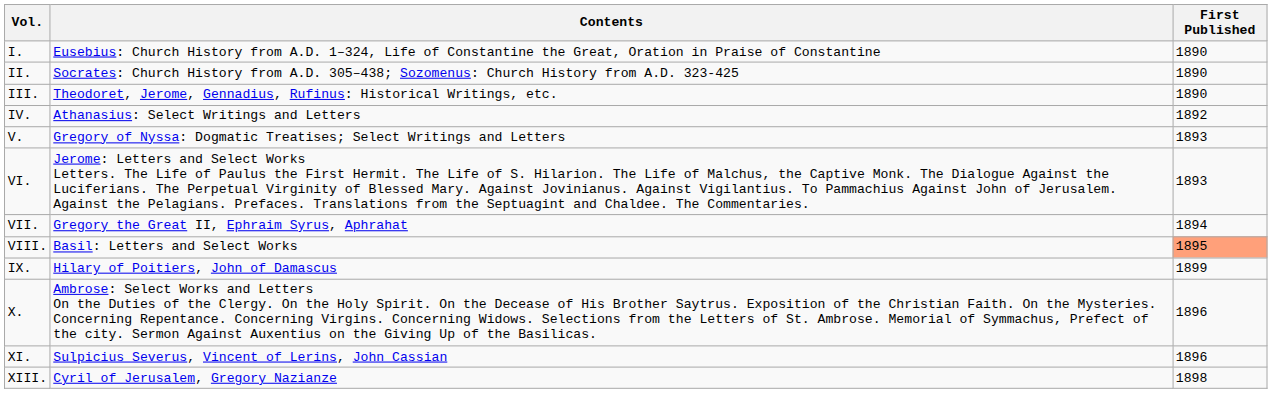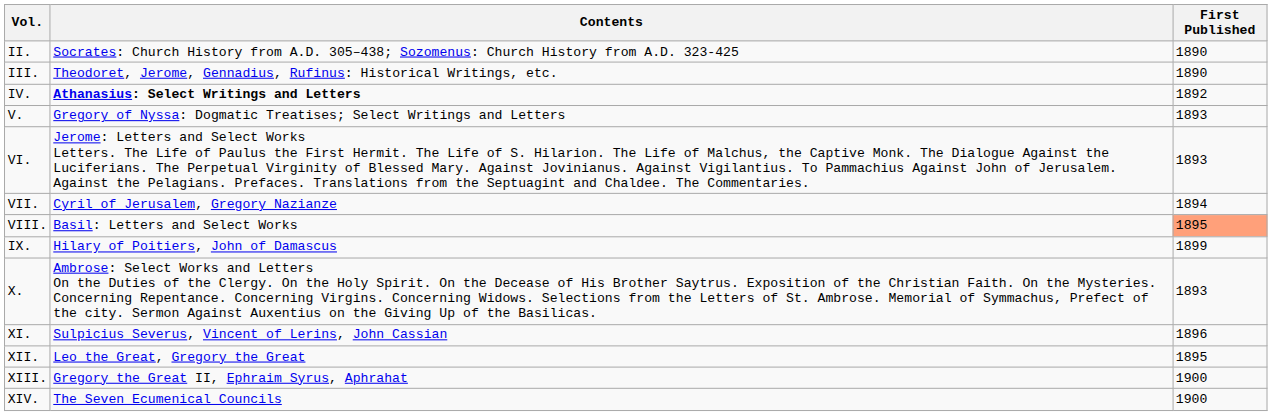- row: I. | Eusebius: Church History from A.D. 1–324, Life of Constantine the Great, Oration in Praise of Constantine | 1890
IV. | Contents: normal -> bold
VII. | Contents: Gregory the Great II, Ephraim Syrus, Aphrahat -> Cyril of Jerusalem, Gregory Nazianze
X. | First Published: 1896 -> 1893
+ row: XII. | Leo the Great, Gregory the Great | 1895
XIII. | Contents: Cyril of Jerusalem, Gregory Nazianze -> Gregory the Great II, Ephraim Syrus, Aphrahat
XIII. | First Published: 1898 -> 1900
+ row: XIV. | The Seven Ecumenical Councils | 1900
